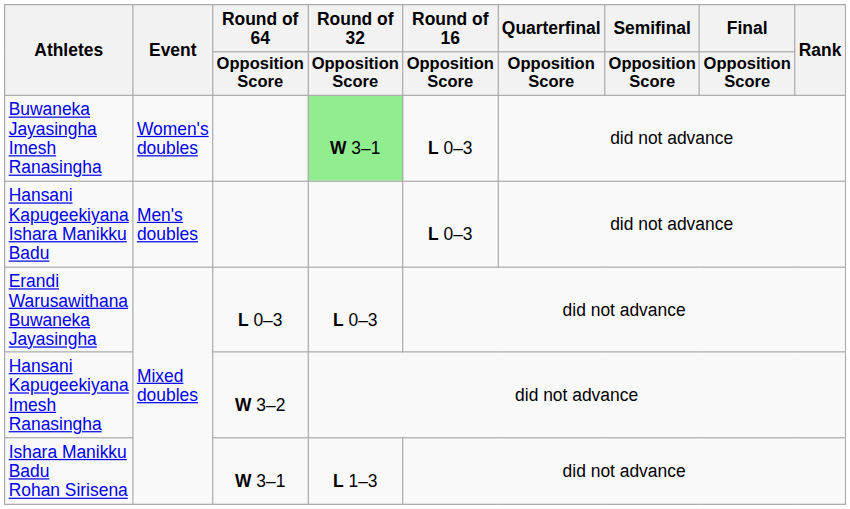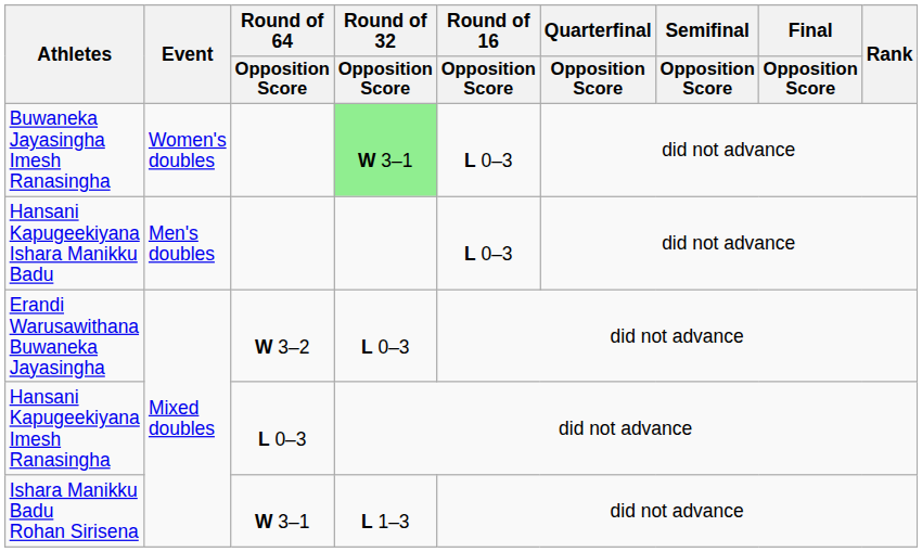Erandi Warusawithana Buwaneka Jayasingha | Round of 64 / Opposition Score: L 0–3 -> W 3–2
Hansani Kapugeekiyana Imesh Ranasingha | Round of 64 / Opposition Score: W 3–2 -> L 0–3
